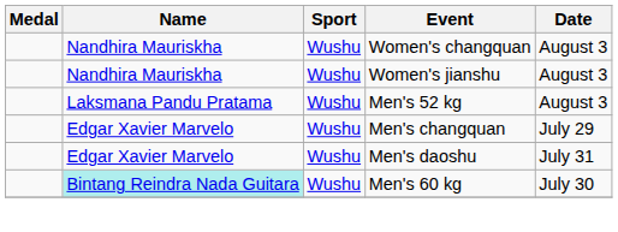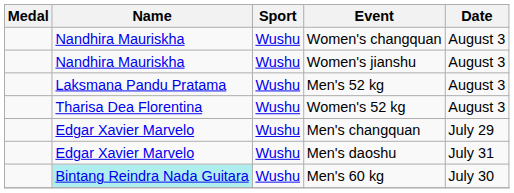+ row: Tharisa Dea Florentina | Wushu | Women's 52 kg | August 3
